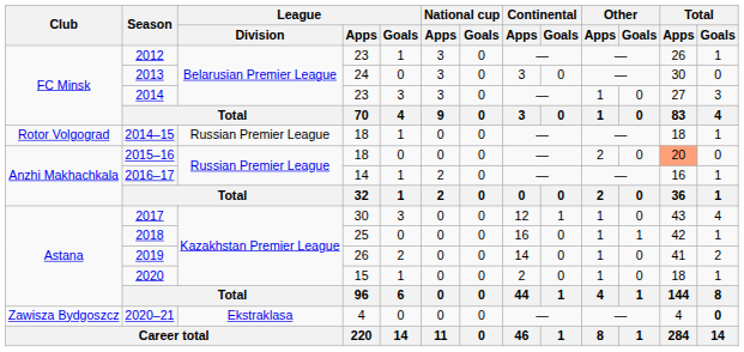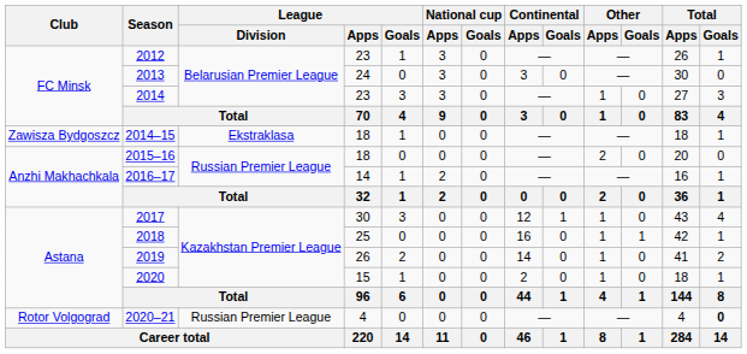2014–15 | Club: Rotor Volgograd -> Zawisza Bydgoszcz
2014–15 | League / Division: Russian Premier League -> Ekstraklasa
2015–16 | Total / Apps: lightsalmon background -> no background
2020–21 | Club: Zawisza Bydgoszcz -> Rotor Volgograd
2020–21 | League / Division: Ekstraklasa -> Russian Premier League
